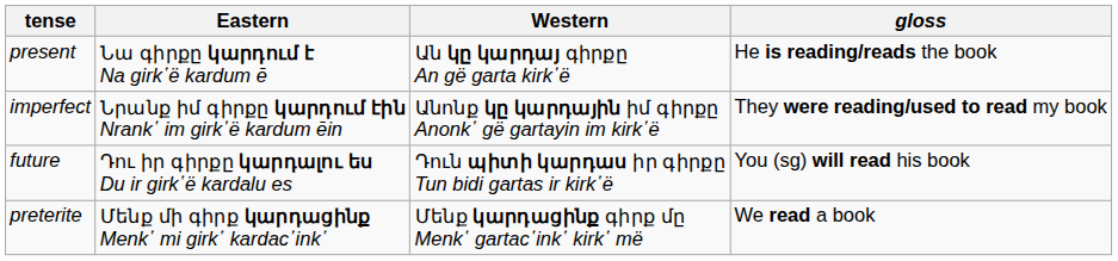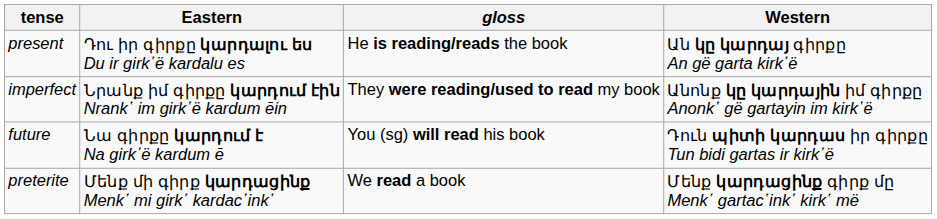columns swapped: Western <-> gloss
present | Eastern: Նա գիրքը կարդում է Na girk῾ë kardum ē -> Դու իր գիրքը կարդալու ես Du ir girk῾ë kardalu es
future | Eastern: Դու իր գիրքը կարդալու ես Du ir girk῾ë kardalu es -> Նա գիրքը կարդում է Na girk῾ë kardum ē
